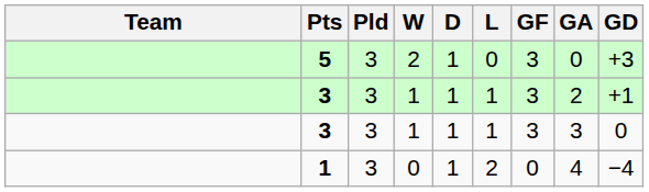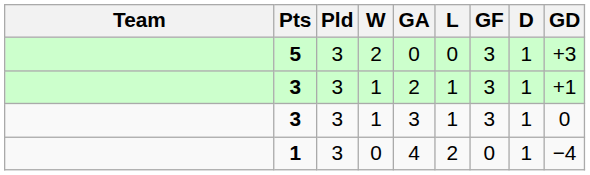columns swapped: D <-> GA
